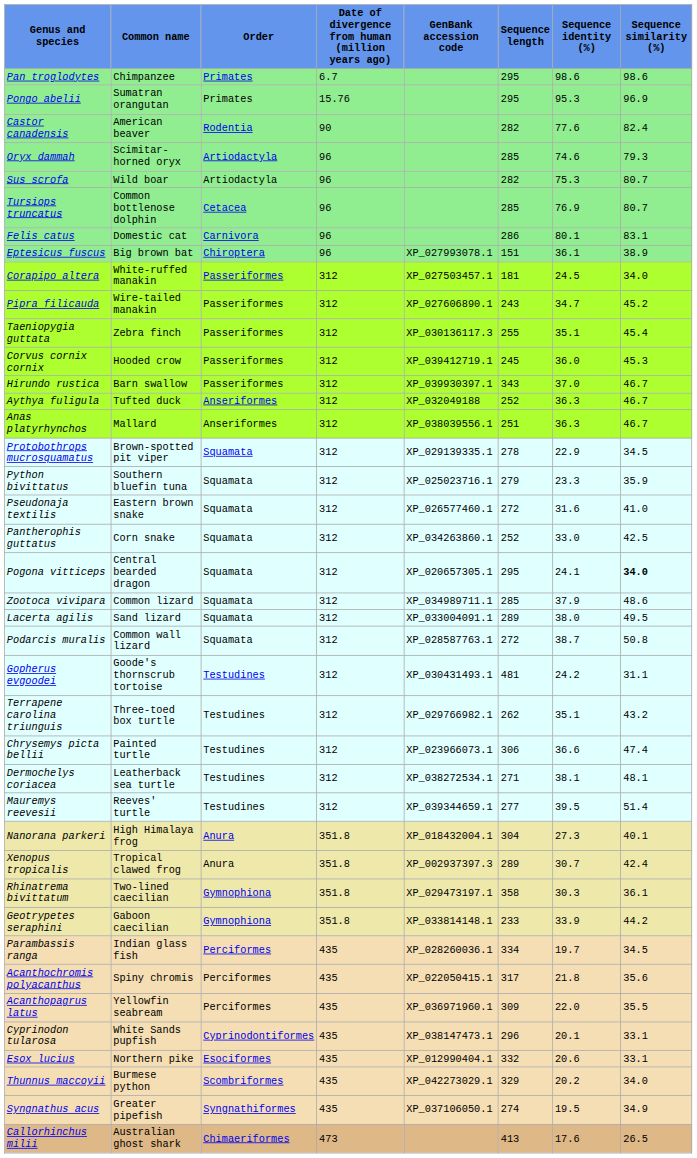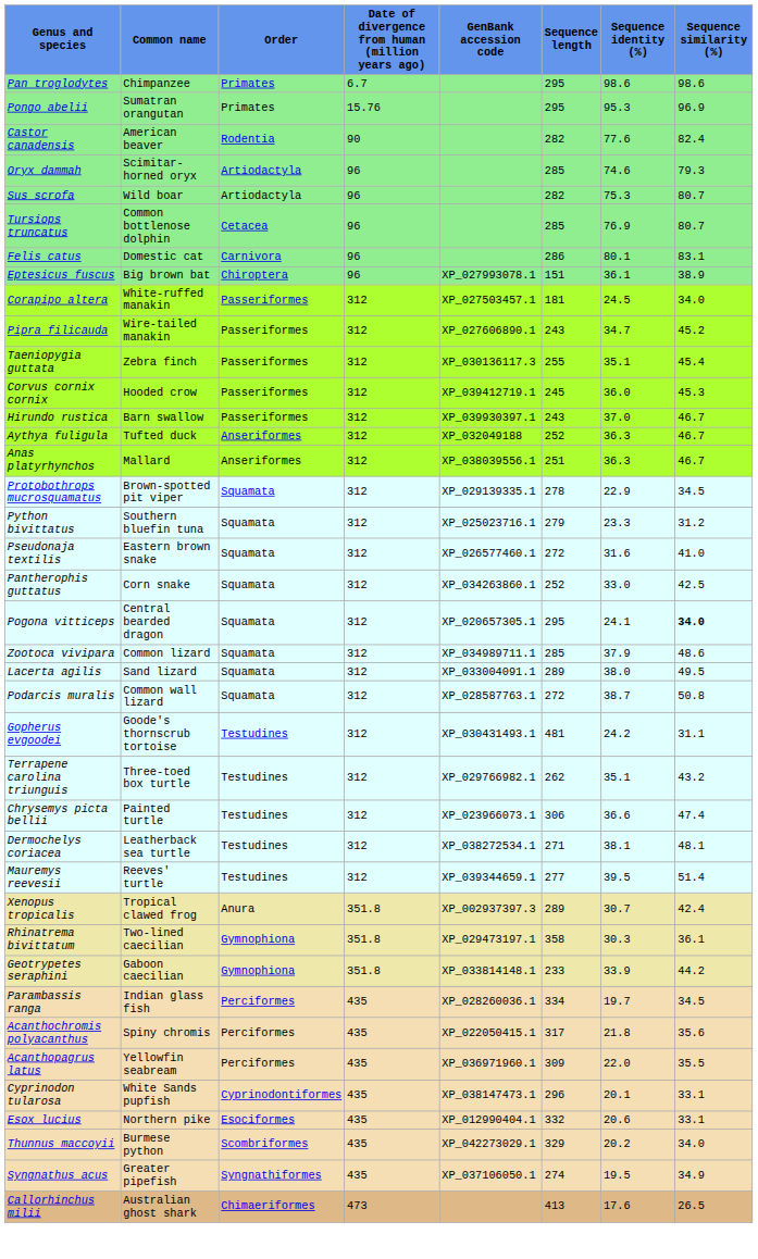Hirundo rustica | Sequence length: 343 -> 243
Python bivittatus | Sequence similarity (%): 35.9 -> 31.2
- row: Nanorana parkeri | High Himalaya frog | Anura | 351.8 | XP_018432004.1 | 304 | 27.3 | 40.1
